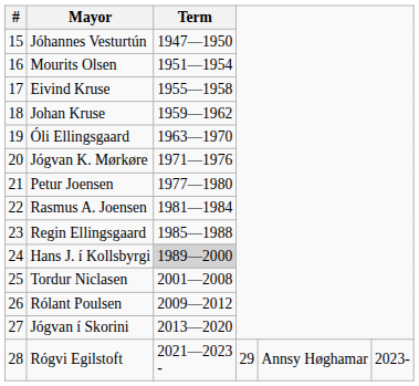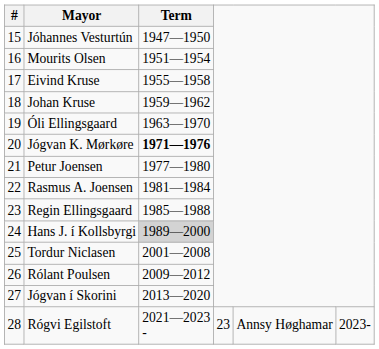Jógvan K. Mørkøre | Term: normal -> bold
Rógvi Egilstoft | column 4: 29 -> 23
